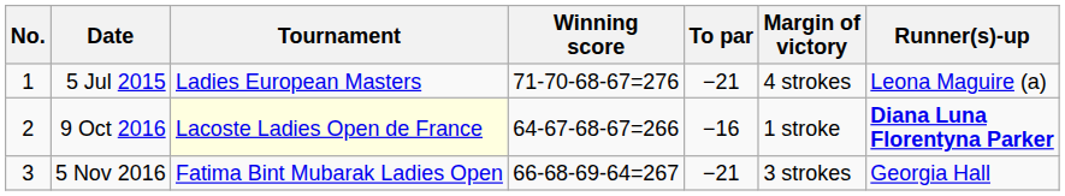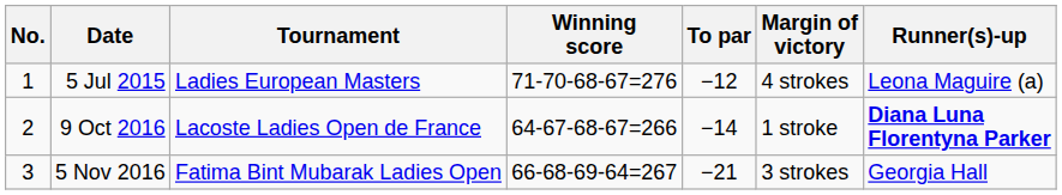5 Jul 2015 | To par: −21 -> −12
9 Oct 2016 | Tournament: lightyellow background -> no background
9 Oct 2016 | To par: −16 -> −14
